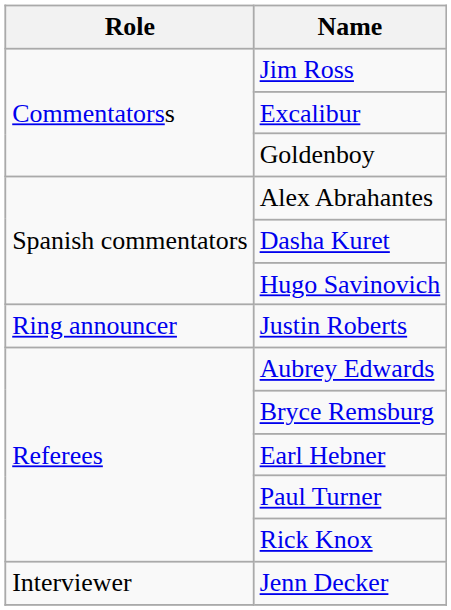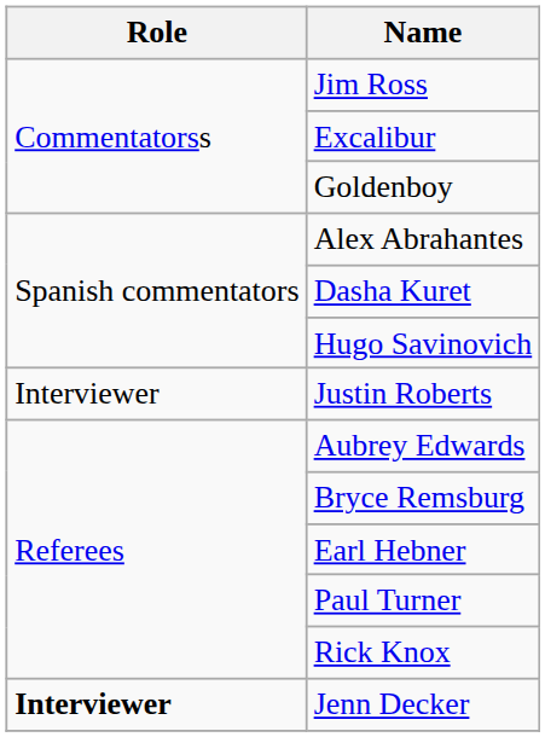Justin Roberts | Role: Ring announcer -> Interviewer
Jenn Decker | Role: normal -> bold
